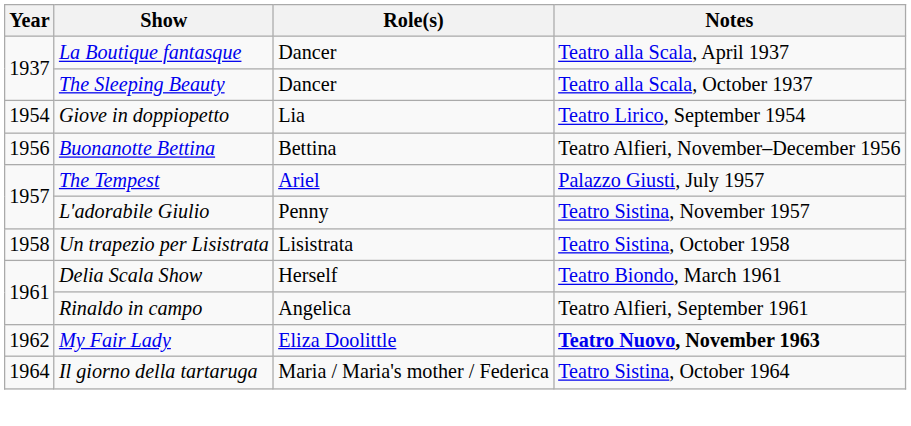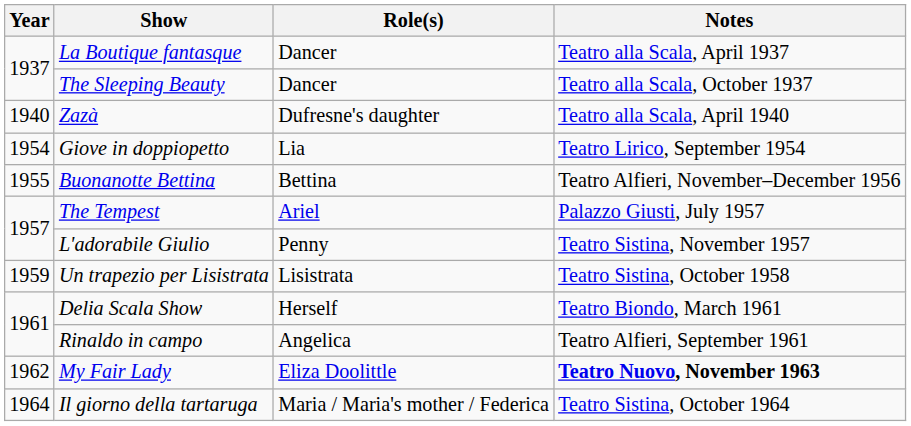+ row: 1940 | Zazà | Dufresne's daughter | Teatro alla Scala, April 1940
Buonanotte Bettina | Year: 1956 -> 1955
Un trapezio per Lisistrata | Year: 1958 -> 1959
